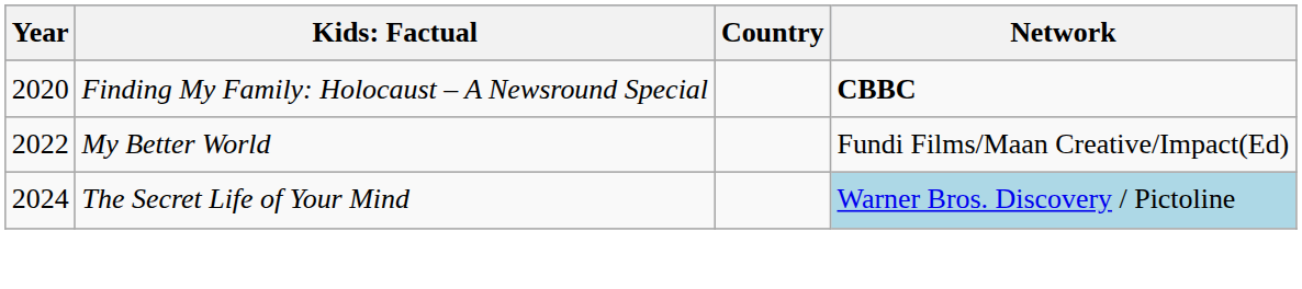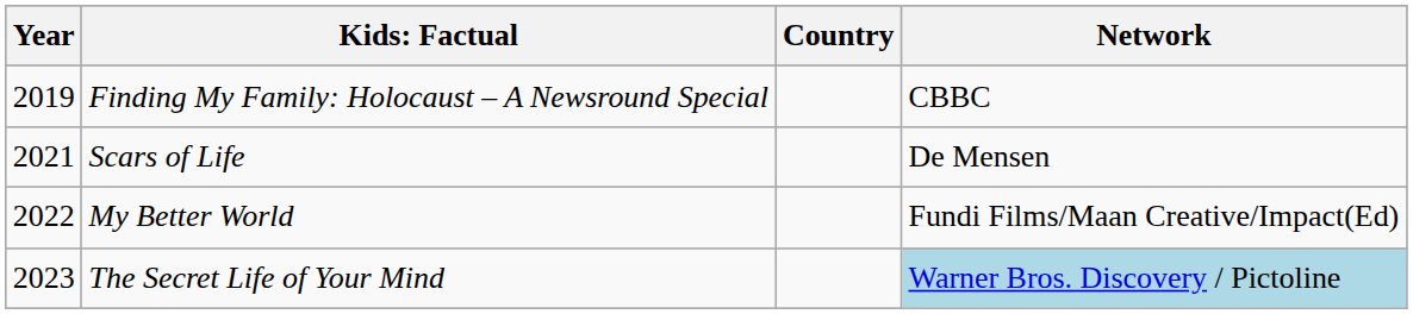Finding My Family: Holocaust – A Newsround Special | Year: 2020 -> 2019
Finding My Family: Holocaust – A Newsround Special | Network: bold -> normal
+ row: 2021 | Scars of Life | De Mensen
The Secret Life of Your Mind | Year: 2024 -> 2023
